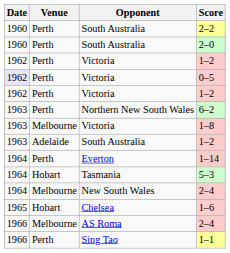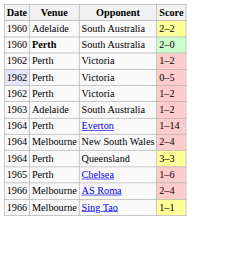2–2 | Venue: Perth -> Adelaide
2–0 | Venue: normal -> bold
- row: 1963 | Perth | Northern New South Wales | 6–2
- row: 1963 | Melbourne | Victoria | 1–8
- row: 1964 | Hobart | Tasmania | 5–3
+ row: 1964 | Perth | Queensland | 3–3
1–6 | Venue: Hobart -> Perth
1–1 | Venue: Perth -> Melbourne
